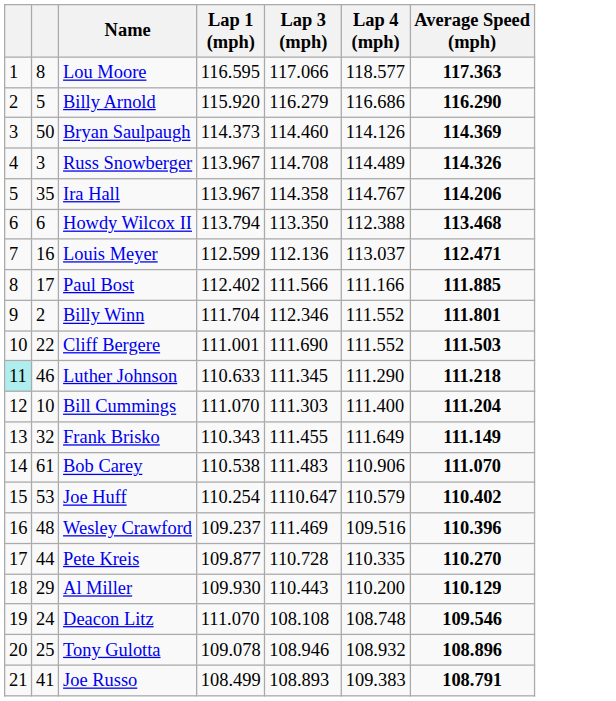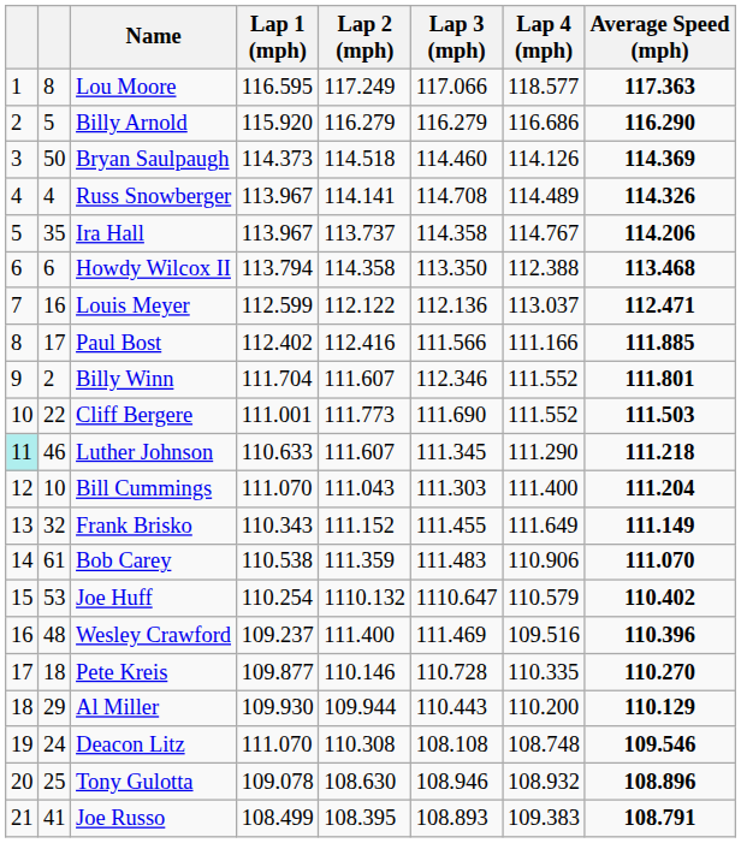+ column: Lap 2 (mph) | 117.249 | 116.279 | 114.518 | 114.141 | 113.737 | 114.358 | 112.122 | 112.416 | 111.607 | 111.773 | 111.607 | 111.043 | 111.152 | 111.359 | 1110.132 | 111.400 | 110.146 | 109.944 | 110.308 | 108.630 | 108.395
Russ Snowberger | column 2: 3 -> 4
Pete Kreis | column 2: 44 -> 18
